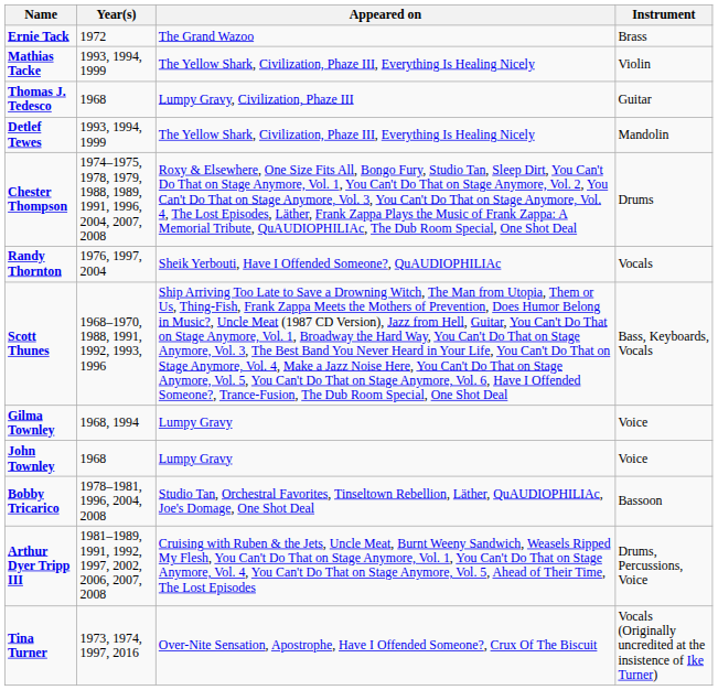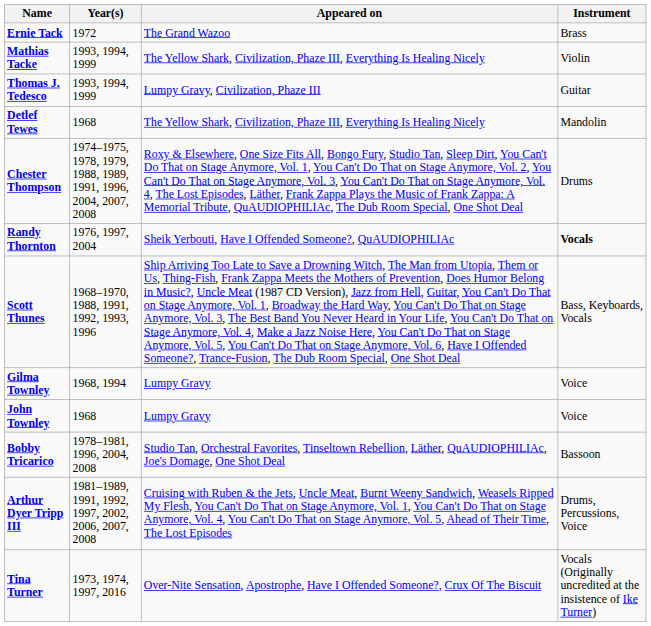Thomas J. Tedesco | Year(s): 1968 -> 1993, 1994, 1999
Detlef Tewes | Year(s): 1993, 1994, 1999 -> 1968
Randy Thornton | Instrument: normal -> bold
